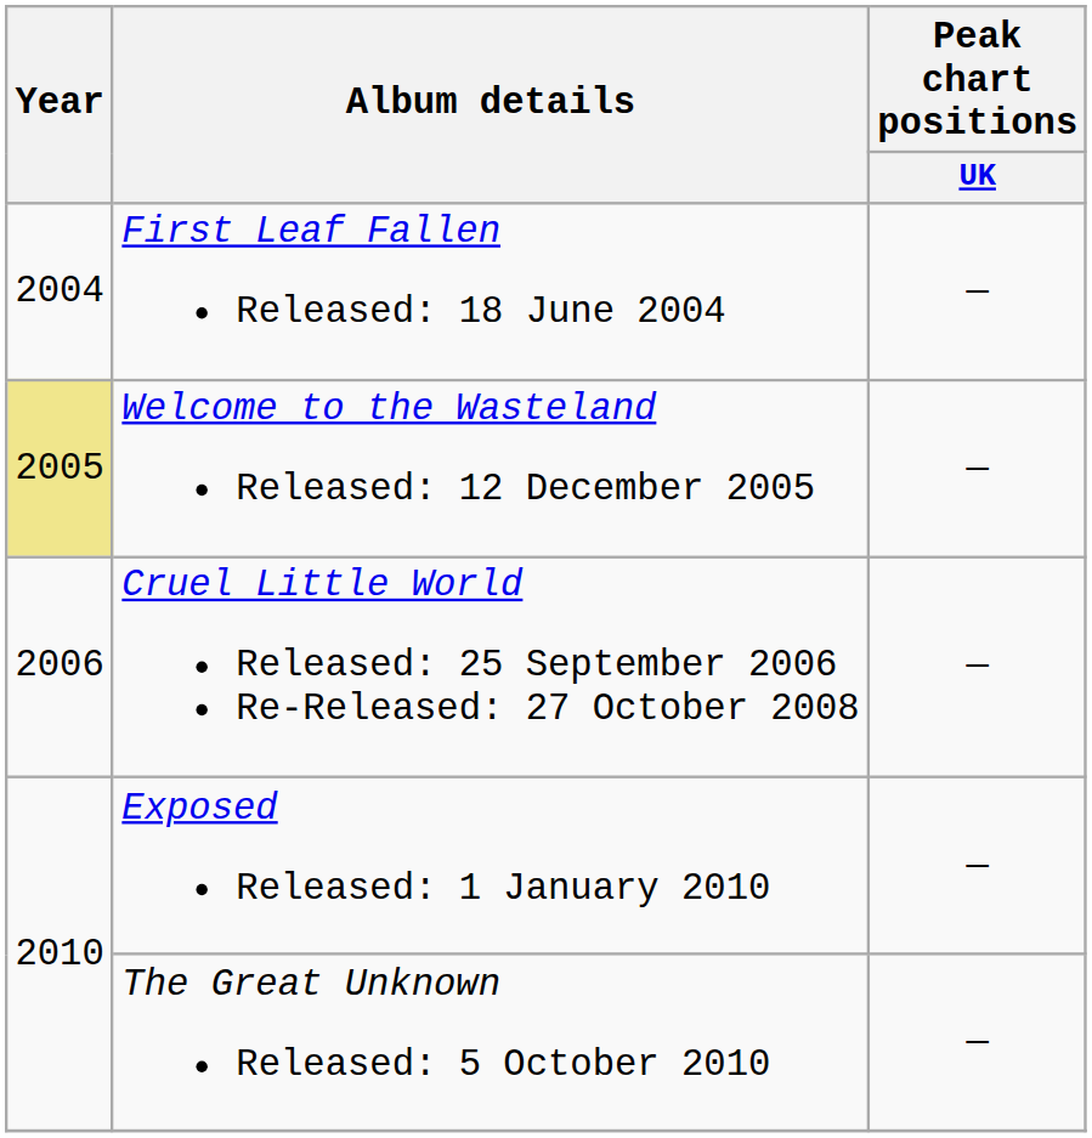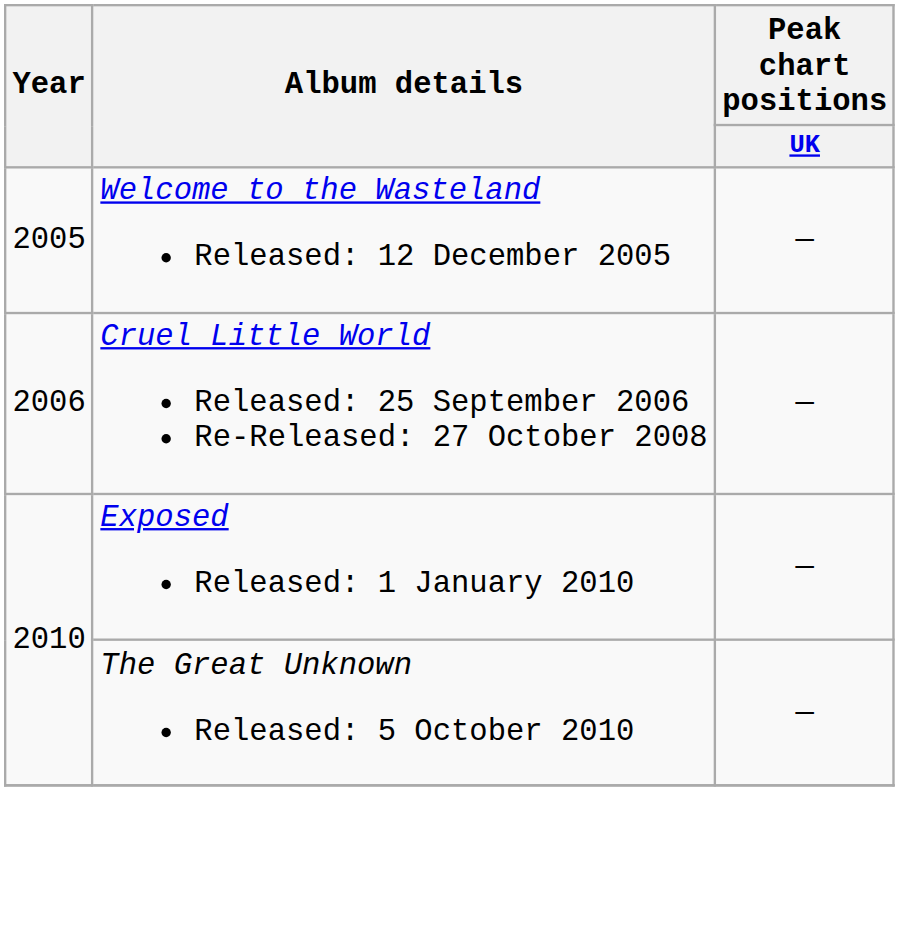- row: 2004 | First Leaf Fallen Released: 18 June 2004 | —
Welcome to the Wasteland Released: 12 December 2005 | Year: khaki background -> no background
